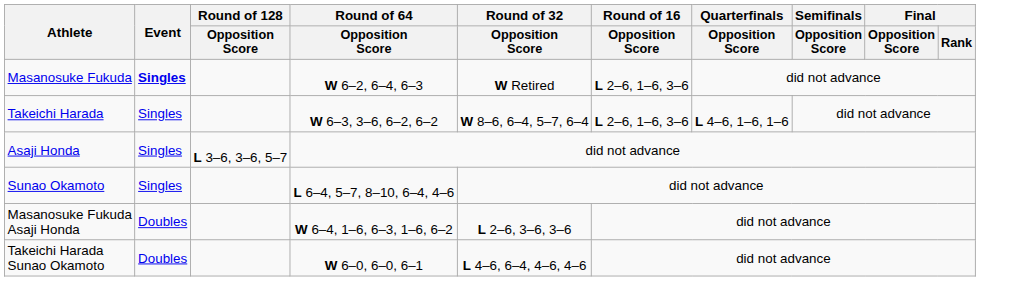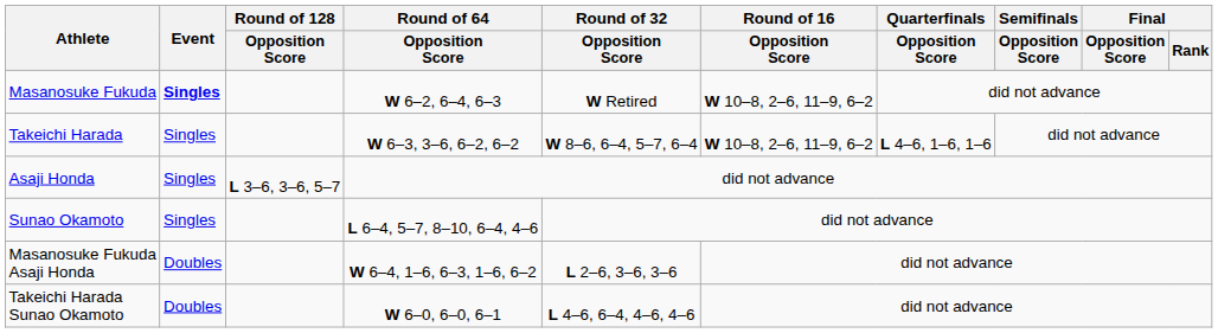Masanosuke Fukuda | Round of 16 / Opposition Score: L 2–6, 1–6, 3–6 -> W 10–8, 2–6, 11–9, 6–2
Takeichi Harada | Round of 16 / Opposition Score: L 2–6, 1–6, 3–6 -> W 10–8, 2–6, 11–9, 6–2
